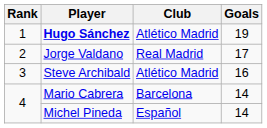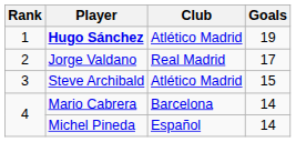Steve Archibald | Goals: 16 -> 15
